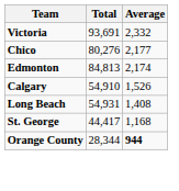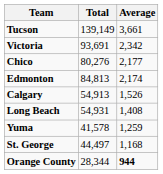+ row: Tucson | 139,149 | 3,661
Victoria | Average: 2,332 -> 2,342
Calgary | Total: 54,910 -> 54,913
+ row: Yuma | 41,578 | 1,259
St. George | Total: 44,417 -> 44,497
